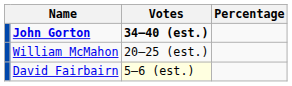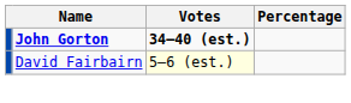- row: William McMahon | 20–25 (est.)
